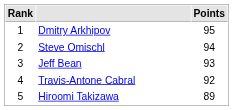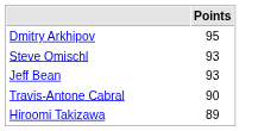- column: Rank | 1 | 2 | 3 | 4 | 5
Steve Omischl | Points: 94 -> 93
Travis-Antone Cabral | Points: 92 -> 90
